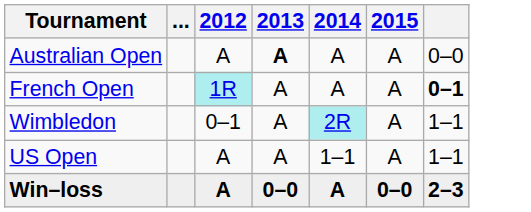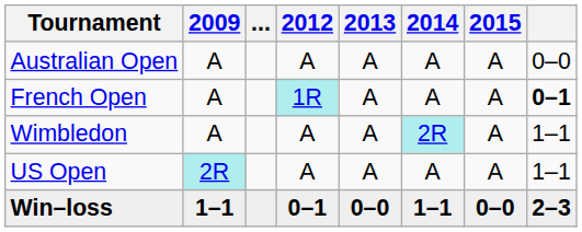+ column: 2009 | A | A | A | 2R | 1–1
Australian Open | 2013: bold -> normal
Wimbledon | 2012: 0–1 -> A
US Open | 2014: 1–1 -> A
Win–loss | 2012: A -> 0–1
Win–loss | 2014: A -> 1–1
